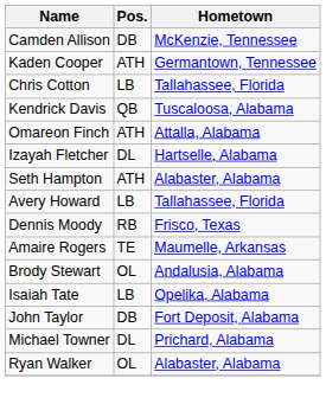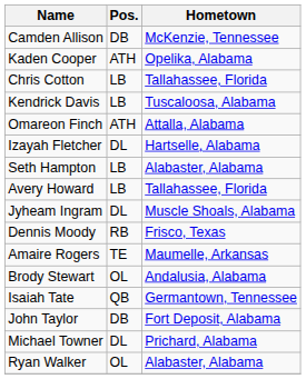Kaden Cooper | Hometown: Germantown, Tennessee -> Opelika, Alabama
Kendrick Davis | Pos.: QB -> LB
Seth Hampton | Pos.: ATH -> LB
+ row: Jyheam Ingram | DL | Muscle Shoals, Alabama
Isaiah Tate | Pos.: LB -> QB
Isaiah Tate | Hometown: Opelika, Alabama -> Germantown, Tennessee
